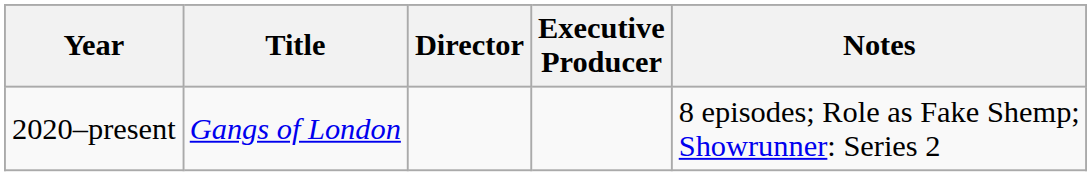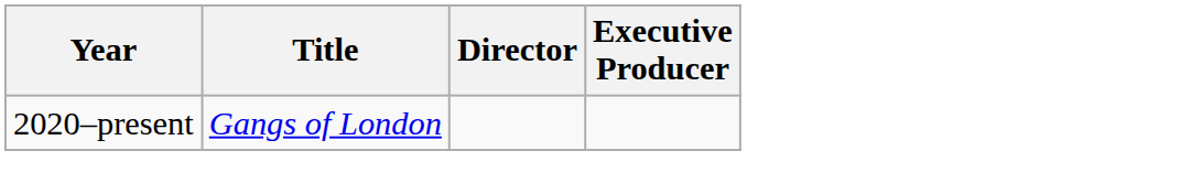- column: Notes | 8 episodes; Role as Fake Shemp; Showrunner: Series 2
